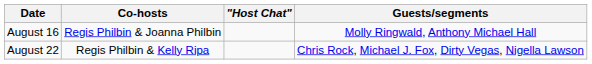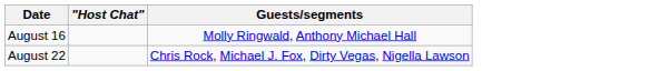- column: Co-hosts | Regis Philbin & Joanna Philbin | Regis Philbin & Kelly Ripa
